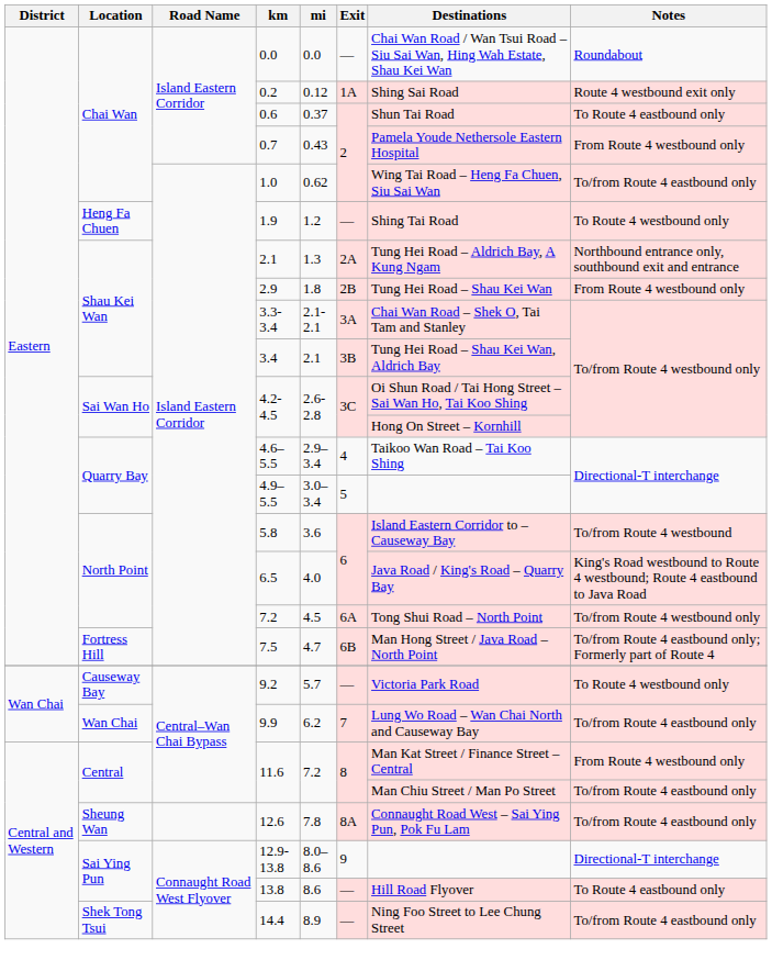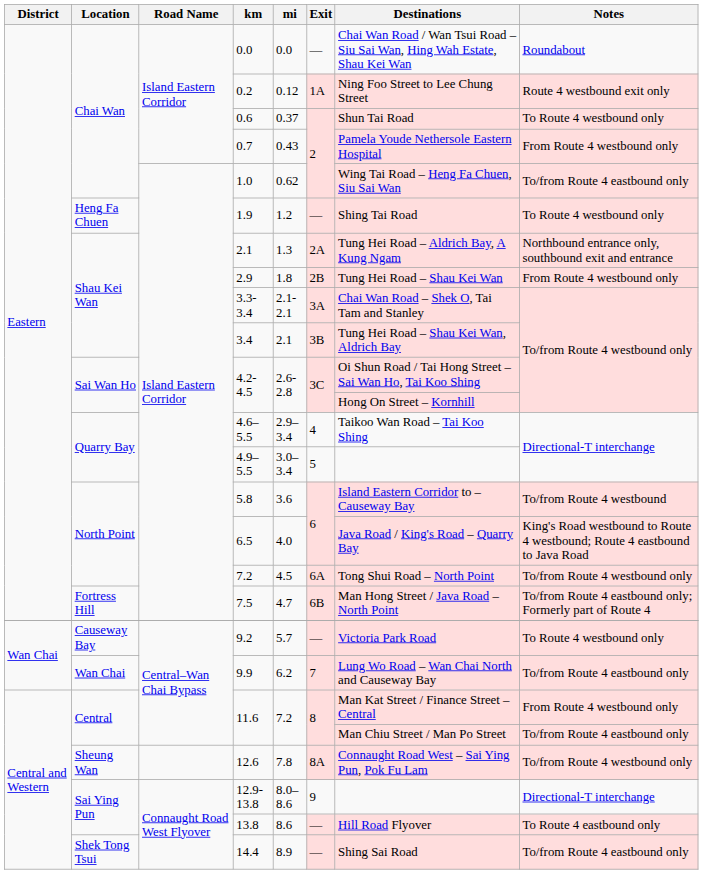0.2 | Destinations: Shing Sai Road -> Ning Foo Street to Lee Chung Street
0.6 | Notes: To Route 4 eastbound only -> To Route 4 westbound only
12.6 | Notes: To/from Route 4 eastbound only -> To/from Route 4 westbound only
14.4 | Destinations: Ning Foo Street to Lee Chung Street -> Shing Sai Road
